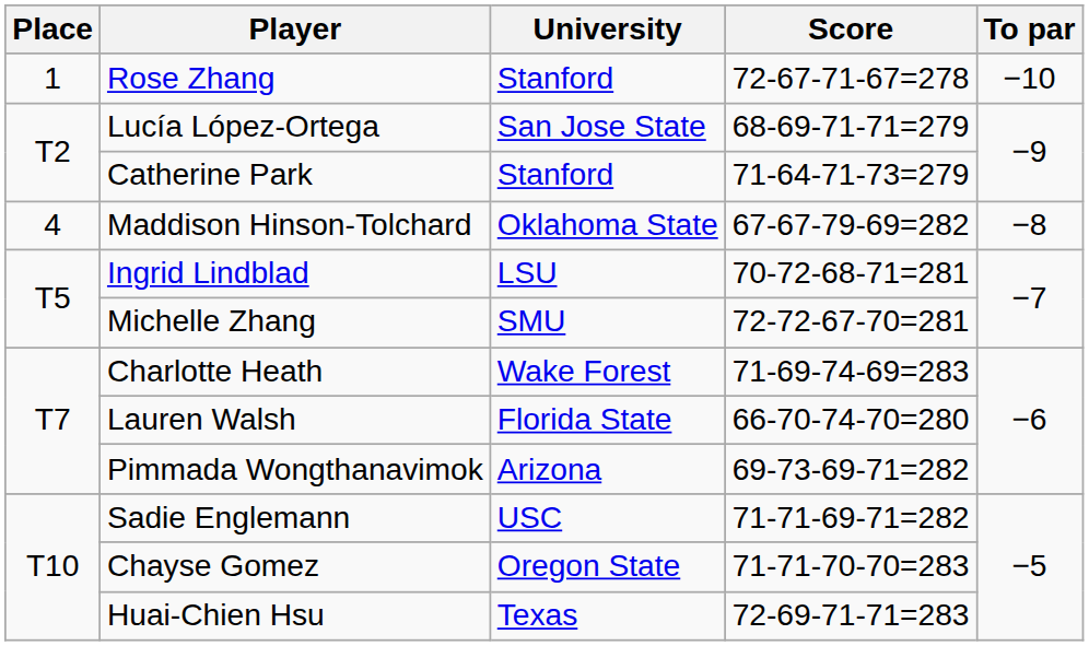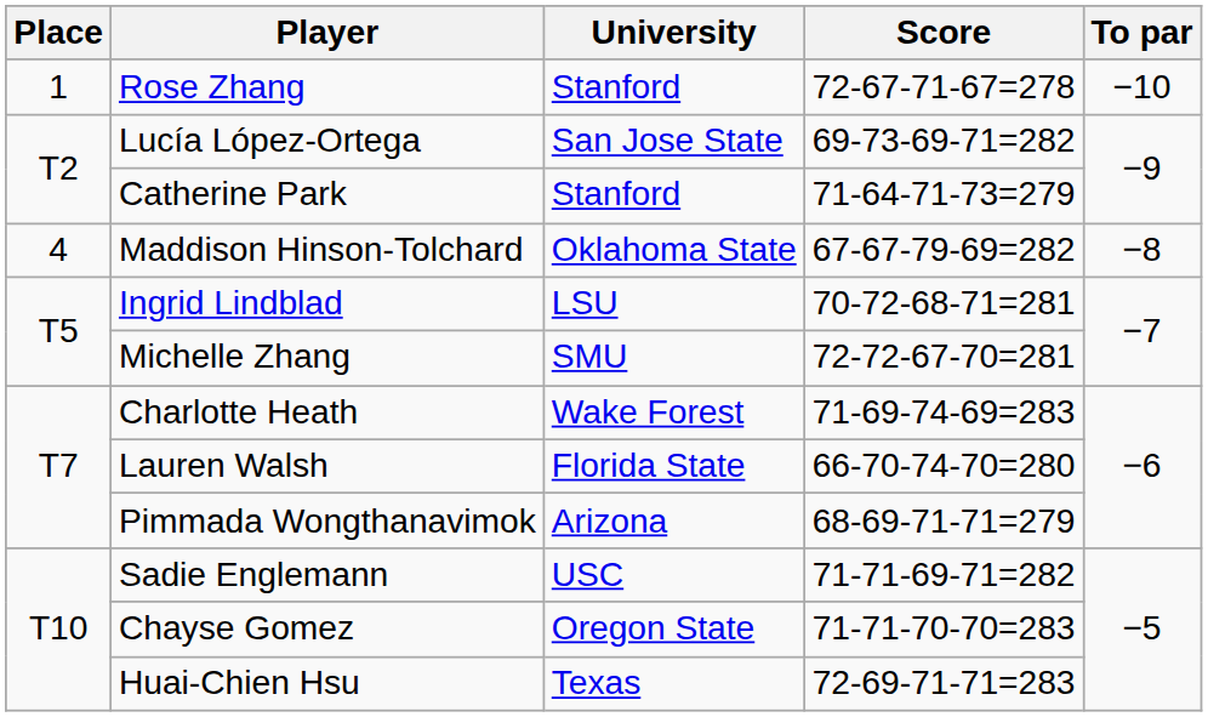Lucía López-Ortega | Score: 68-69-71-71=279 -> 69-73-69-71=282
Pimmada Wongthanavimok | Score: 69-73-69-71=282 -> 68-69-71-71=279
